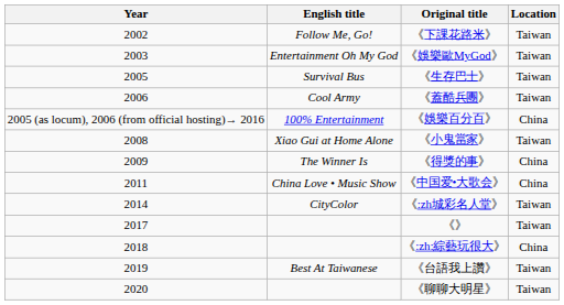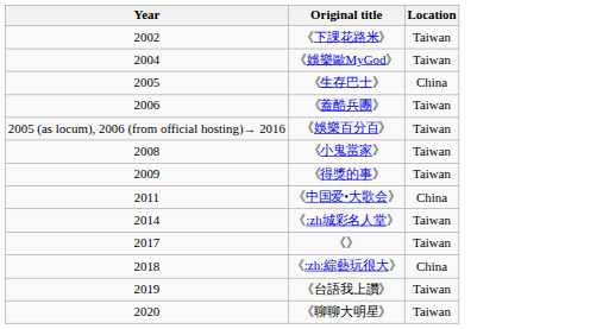- column: English title | Follow Me, Go! | Entertainment Oh My God | Survival Bus | Cool Army | 100% Entertainment | Xiao Gui at Home Alone | The Winner Is | China Love • Music Show | CityColor | Best At Taiwanese
《娛樂歐MyGod》 | Year: 2003 -> 2004
《生存巴士》 | Location: Taiwan -> China
《娛樂百分百》 | Location: China -> Taiwan
《得獎的事》 | Location: China -> Taiwan
